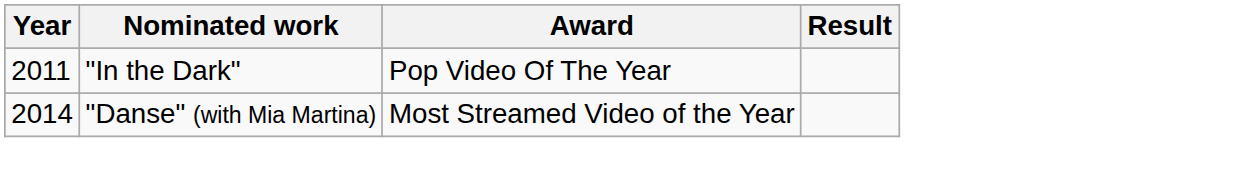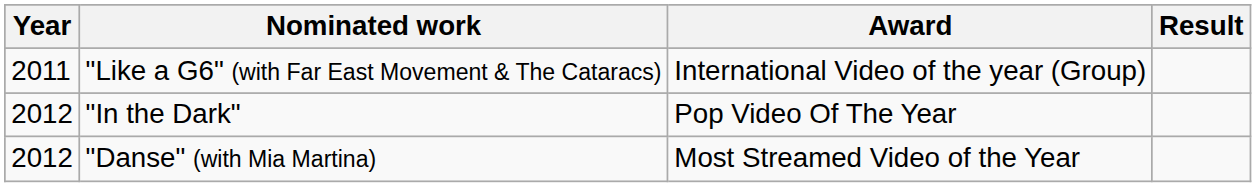+ row: 2011 | "Like a G6" (with Far East Movement & The Cataracs) | International Video of the year (Group)
"In the Dark" | Year: 2011 -> 2012
"Danse" (with Mia Martina) | Year: 2014 -> 2012
